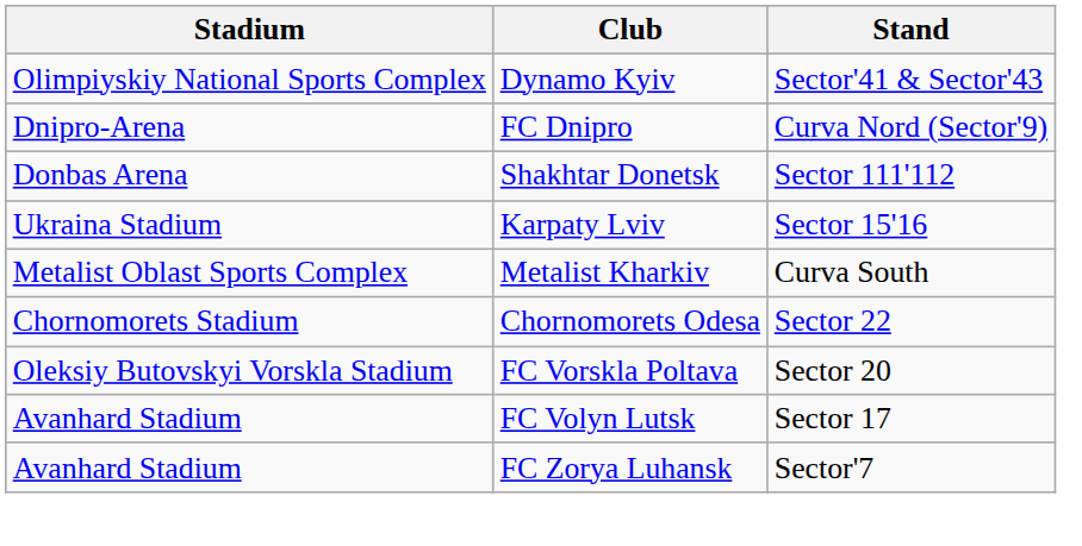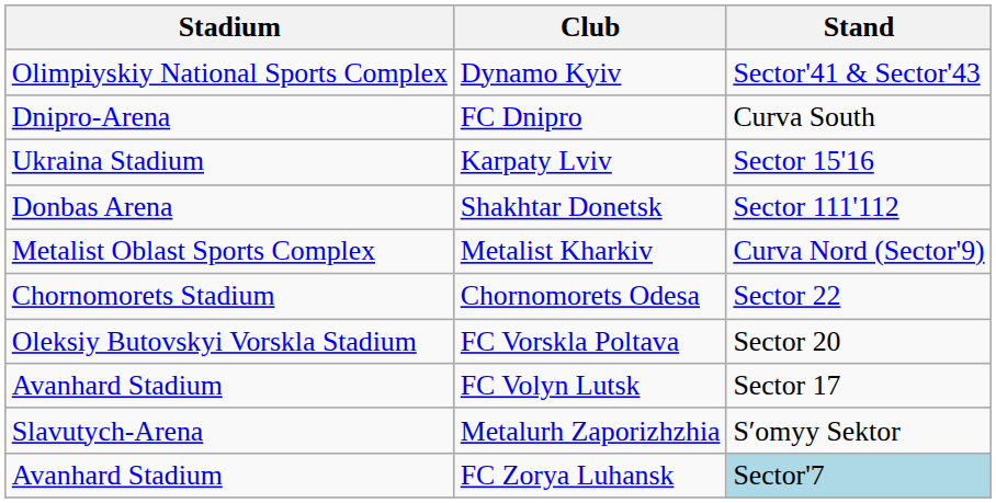FC Dnipro | Stand: Curva Nord (Sector'9) -> Curva South
rows swapped: Karpaty Lviv <-> Shakhtar Donetsk
Metalist Kharkiv | Stand: Curva South -> Curva Nord (Sector'9)
+ row: Slavutych-Arena | Metalurh Zaporizhzhia | Sʹomyy Sektor
FC Zorya Luhansk | Stand: no background -> lightblue background
